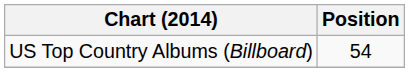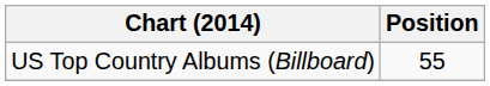US Top Country Albums (Billboard) | Position: 54 -> 55
